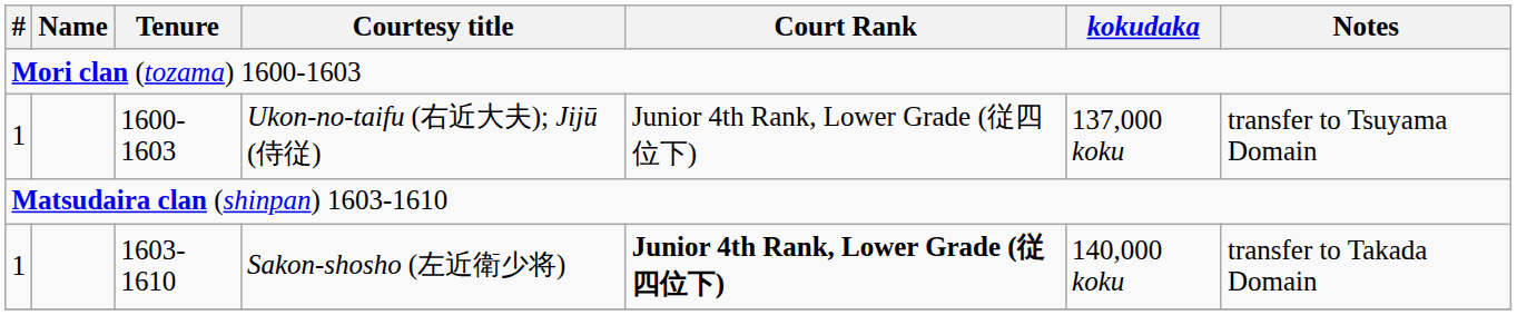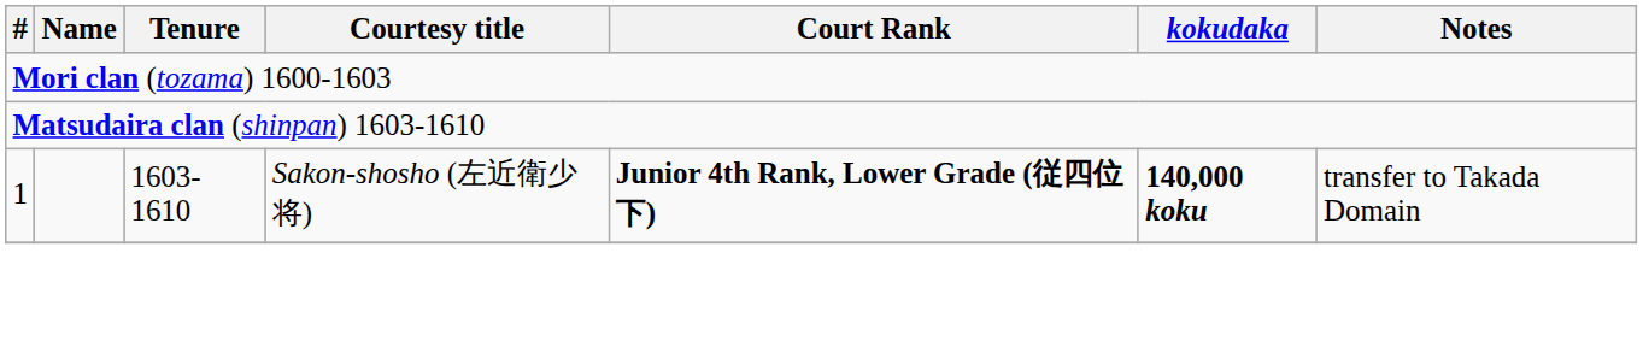- row: 1 | 1600-1603 | Ukon-no-taifu (右近大夫); Jijū (侍従) | Junior 4th Rank, Lower Grade (従四位下) | 137,000 koku | transfer to Tsuyama Domain
1603-1610 | kokudaka: normal -> bold
